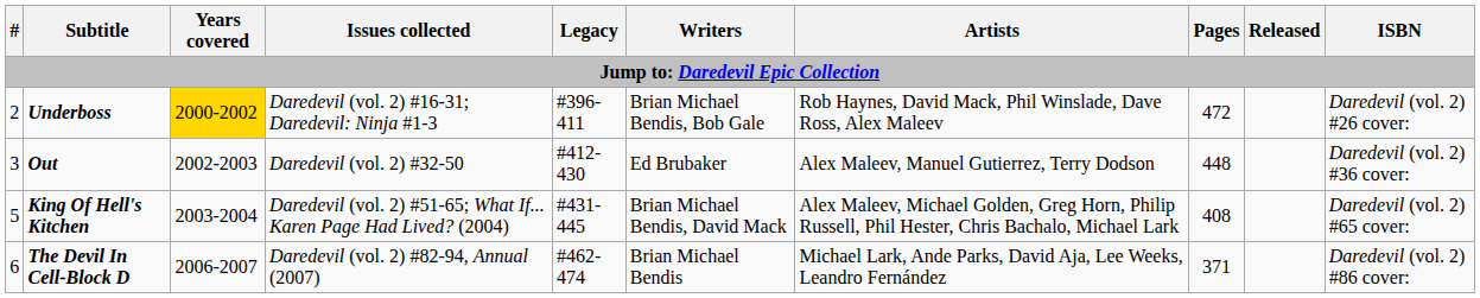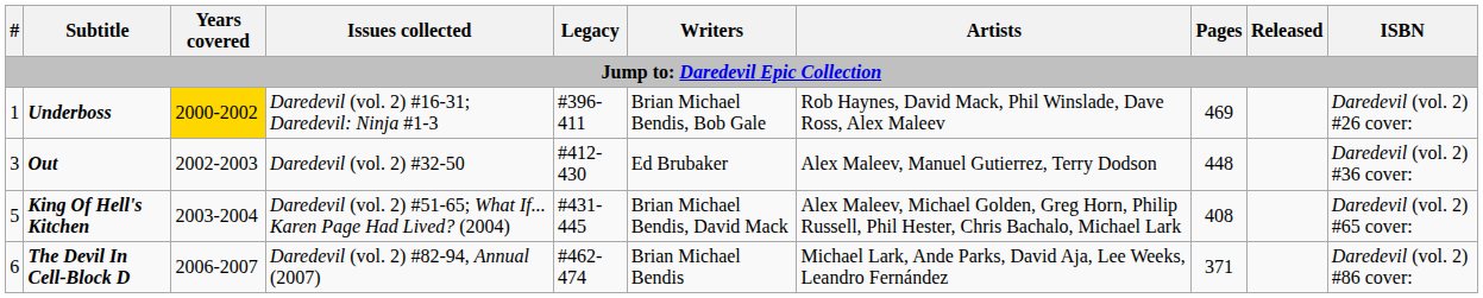Underboss | #: 2 -> 1
Underboss | Pages: 472 -> 469
